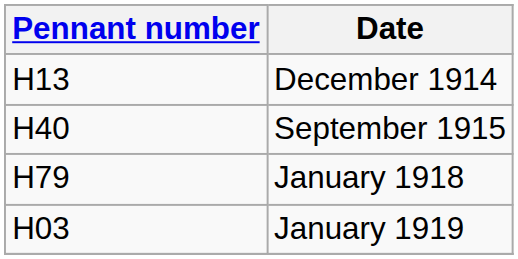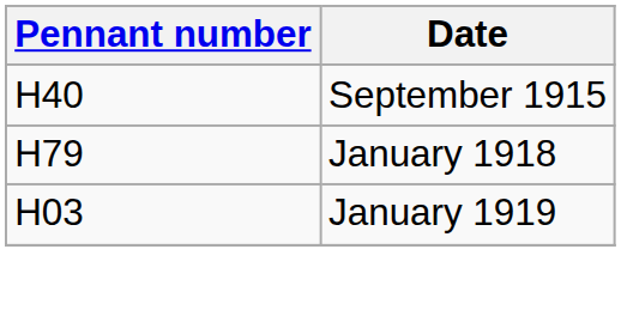- row: H13 | December 1914
